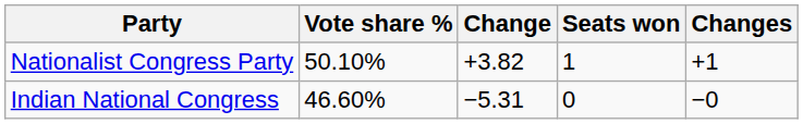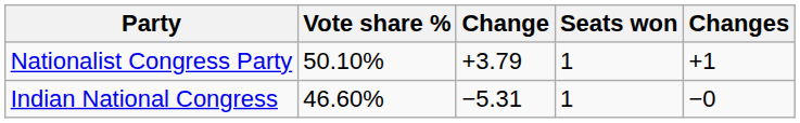Nationalist Congress Party | Change: +3.82 -> +3.79
Indian National Congress | Seats won: 0 -> 1
